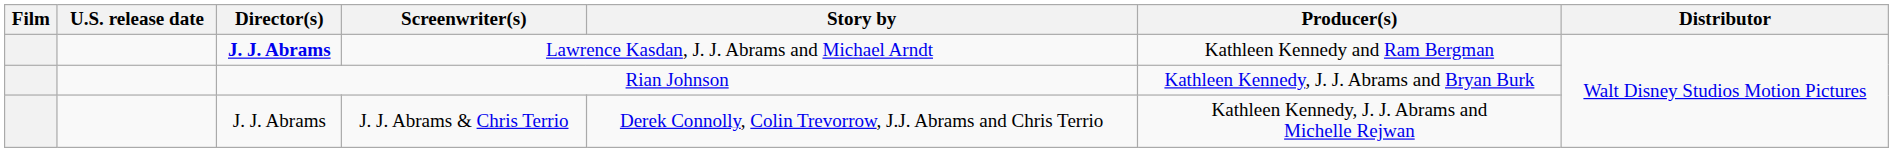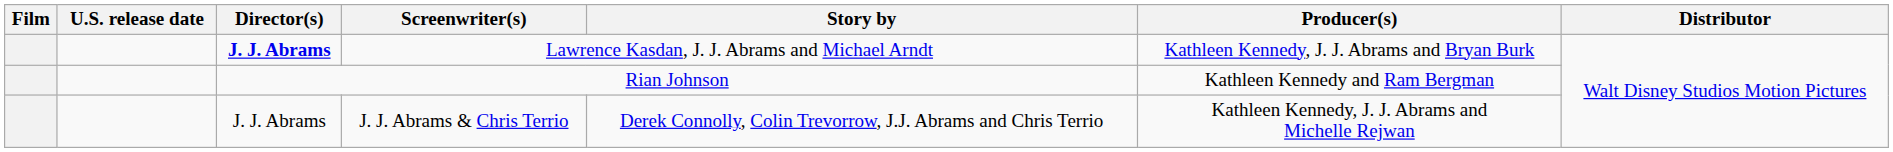Lawrence Kasdan, J. J. Abrams and Michael Arndt | Producer(s): Kathleen Kennedy and Ram Bergman -> Kathleen Kennedy, J. J. Abrams and Bryan Burk
Rian Johnson | Producer(s): Kathleen Kennedy, J. J. Abrams and Bryan Burk -> Kathleen Kennedy and Ram Bergman
